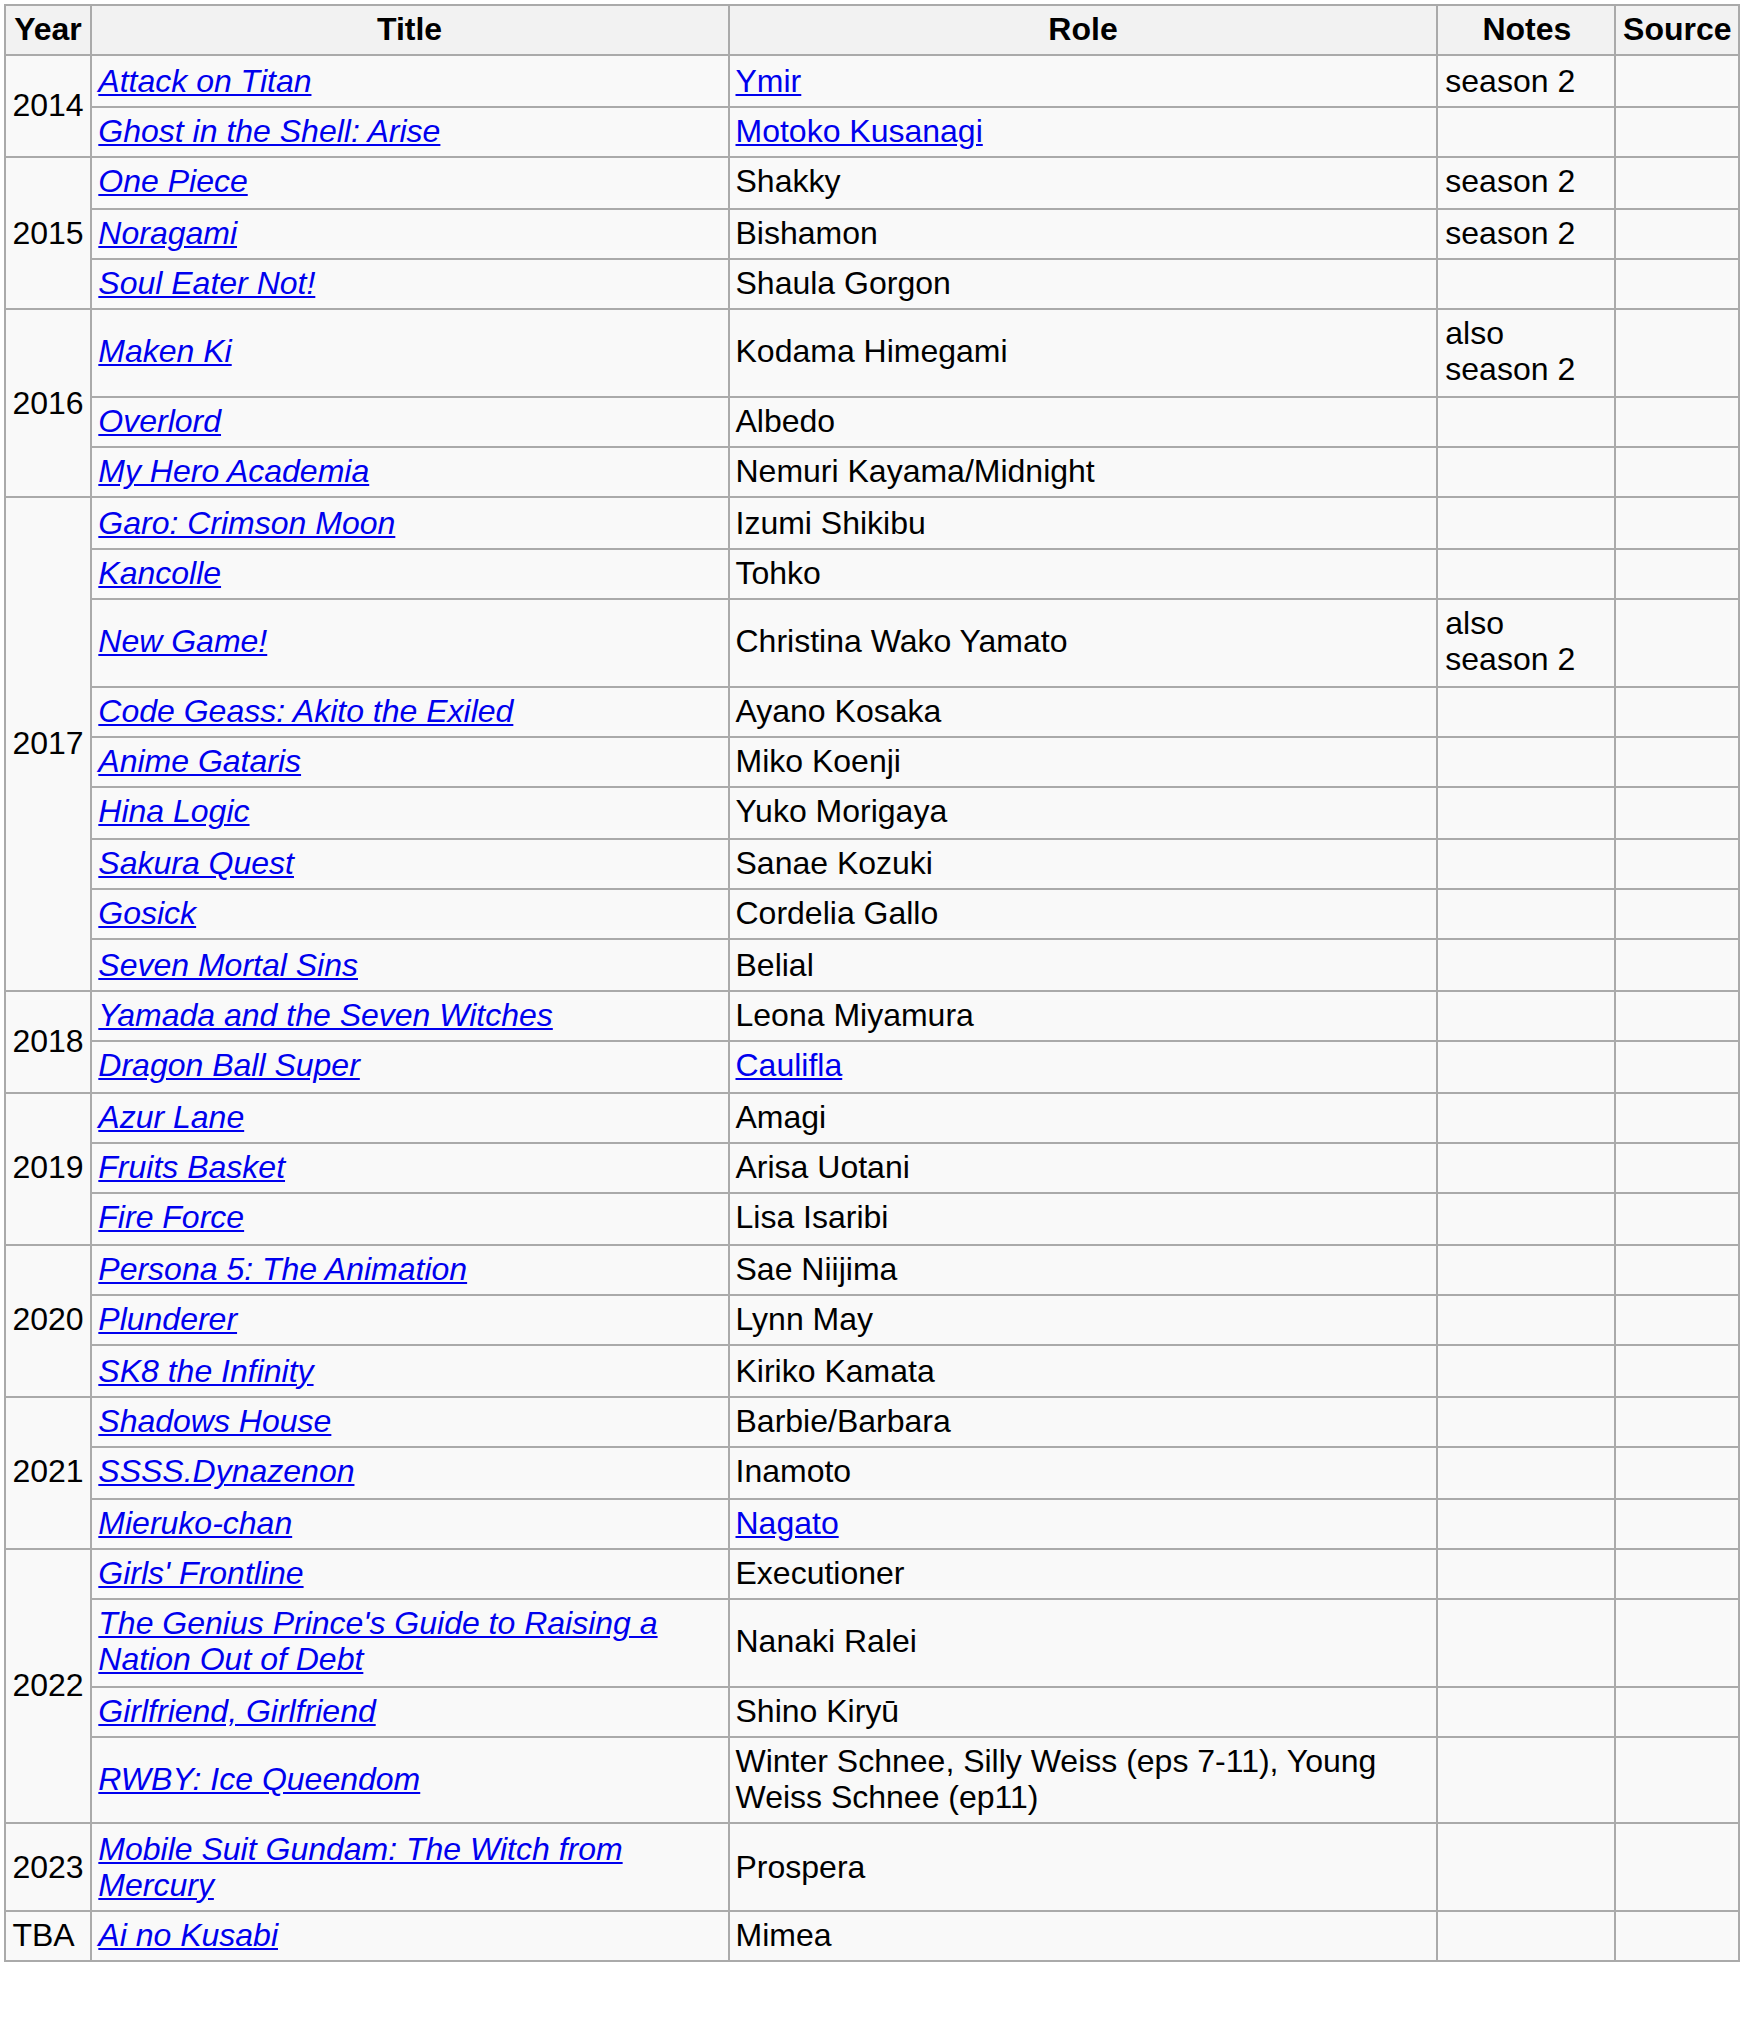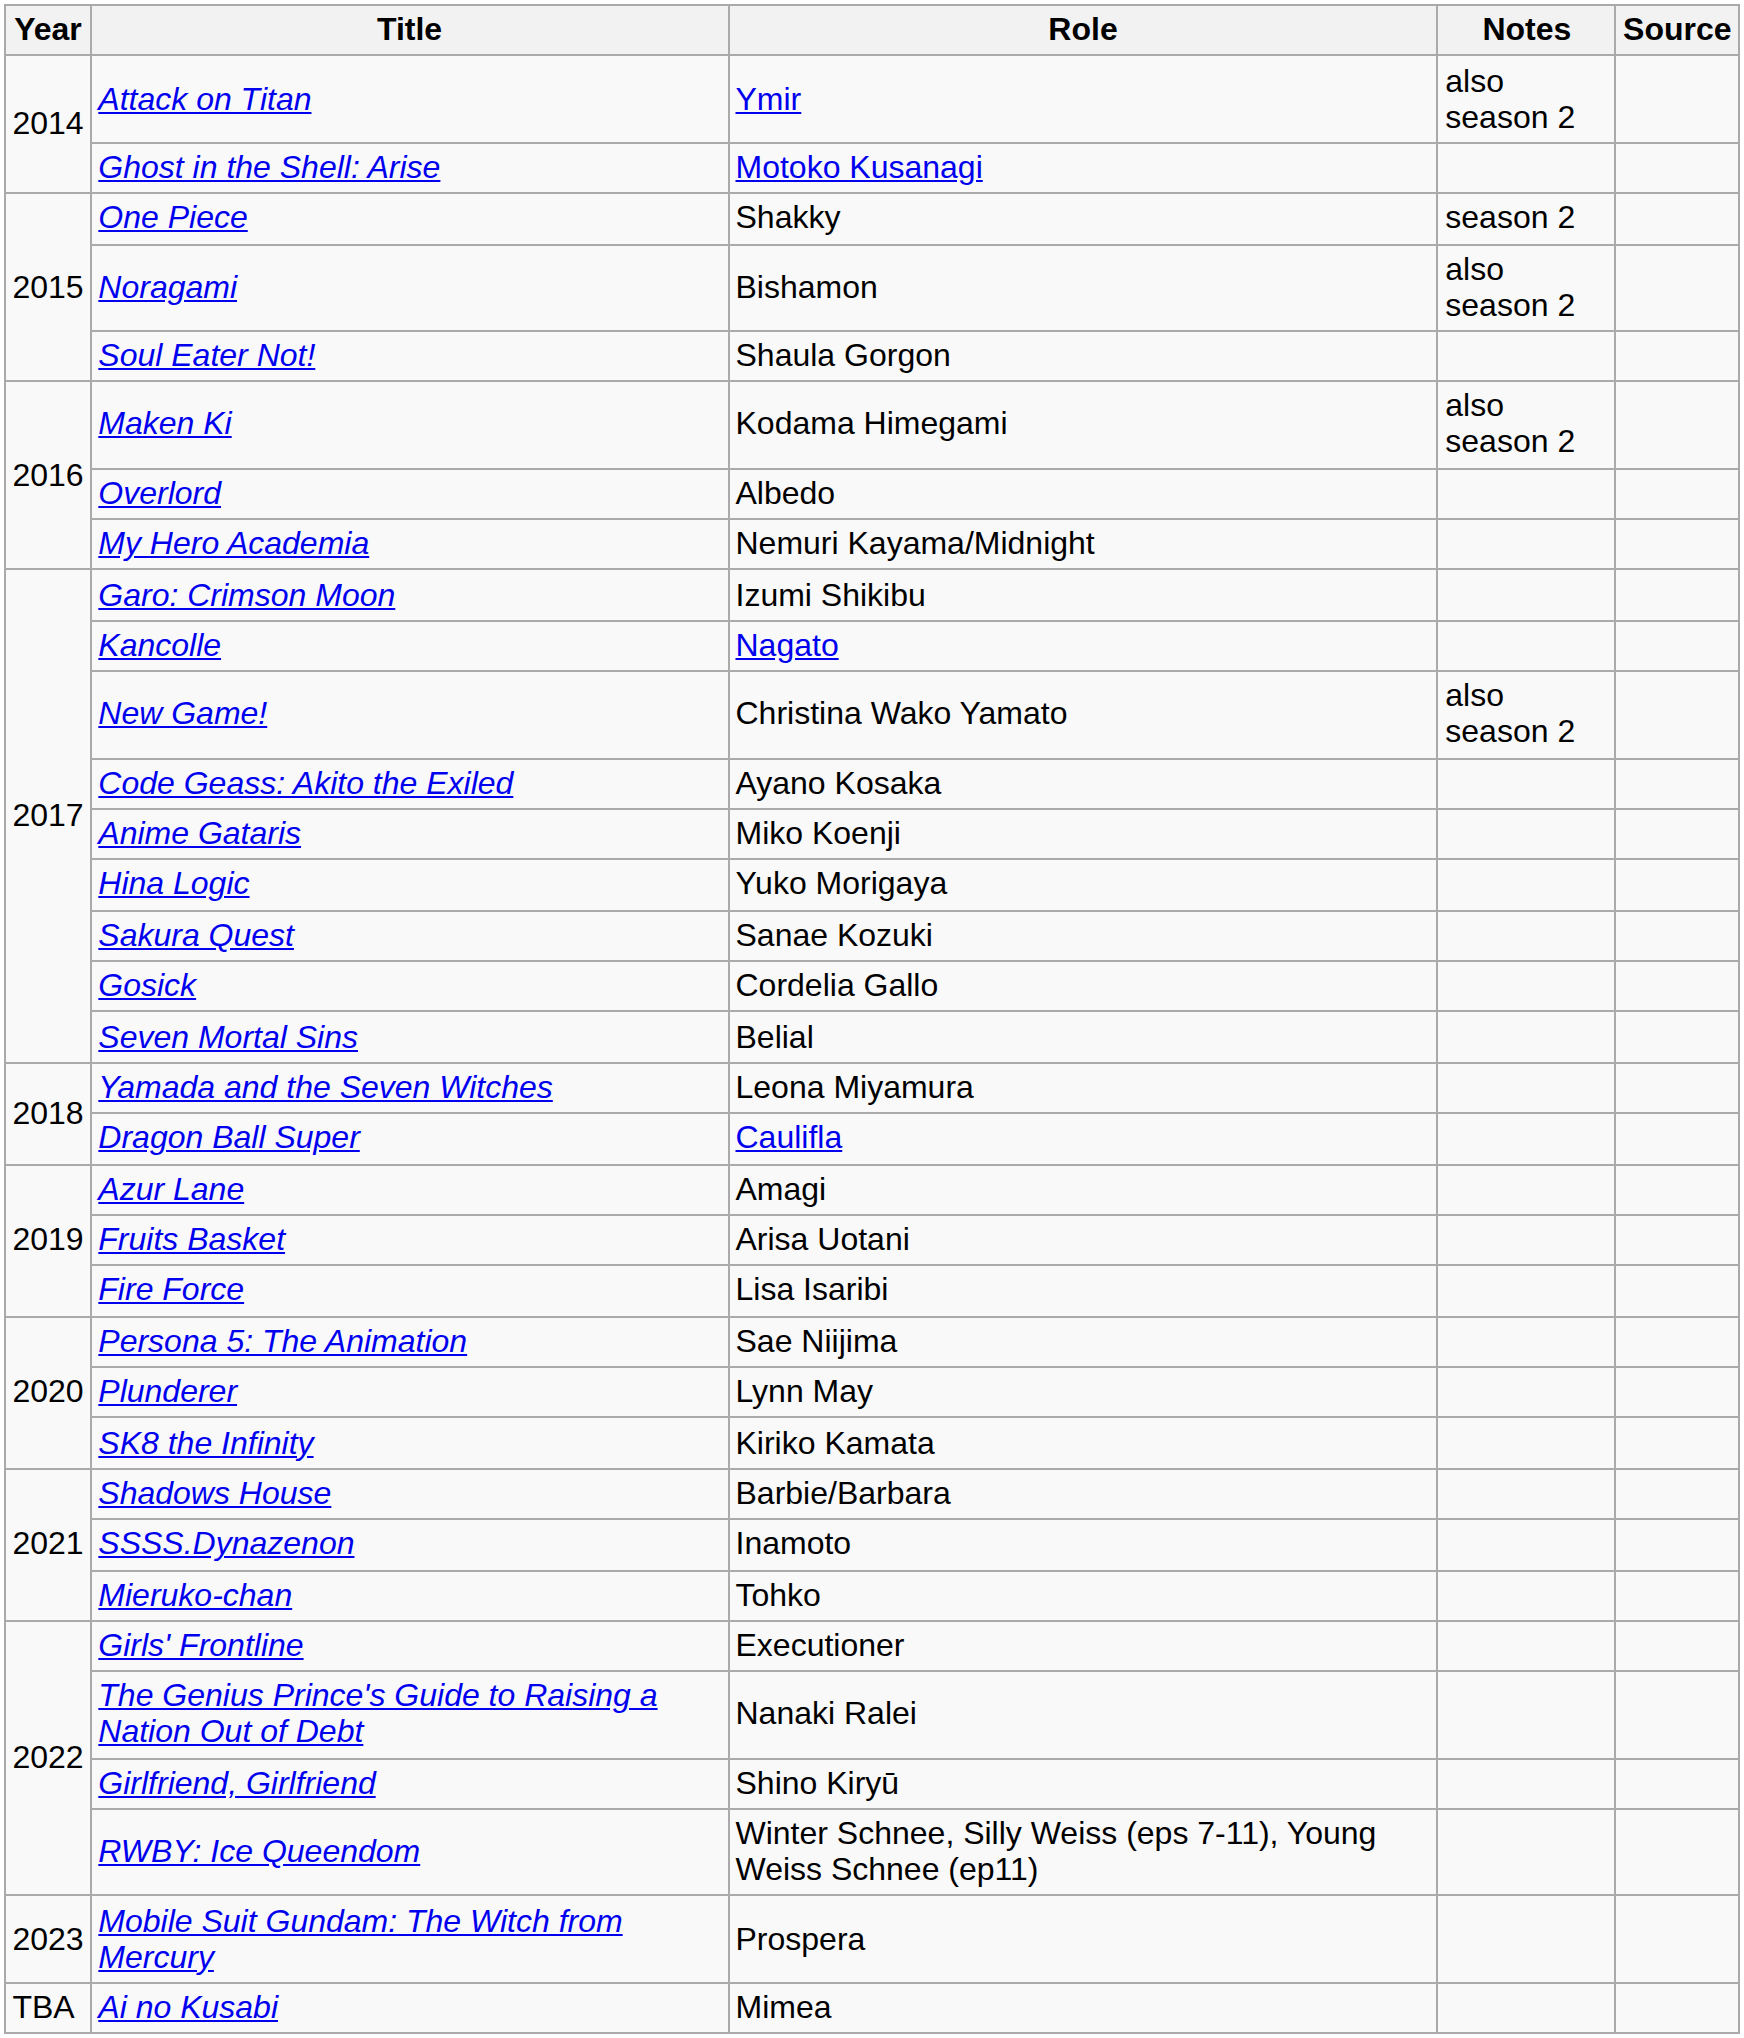Attack on Titan | Notes: season 2 -> also season 2
Noragami | Notes: season 2 -> also season 2
Kancolle | Role: Tohko -> Nagato
Mieruko-chan | Role: Nagato -> Tohko
